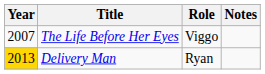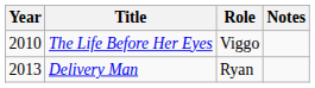The Life Before Her Eyes | Year: 2007 -> 2010
Delivery Man | Year: gold background -> no background
